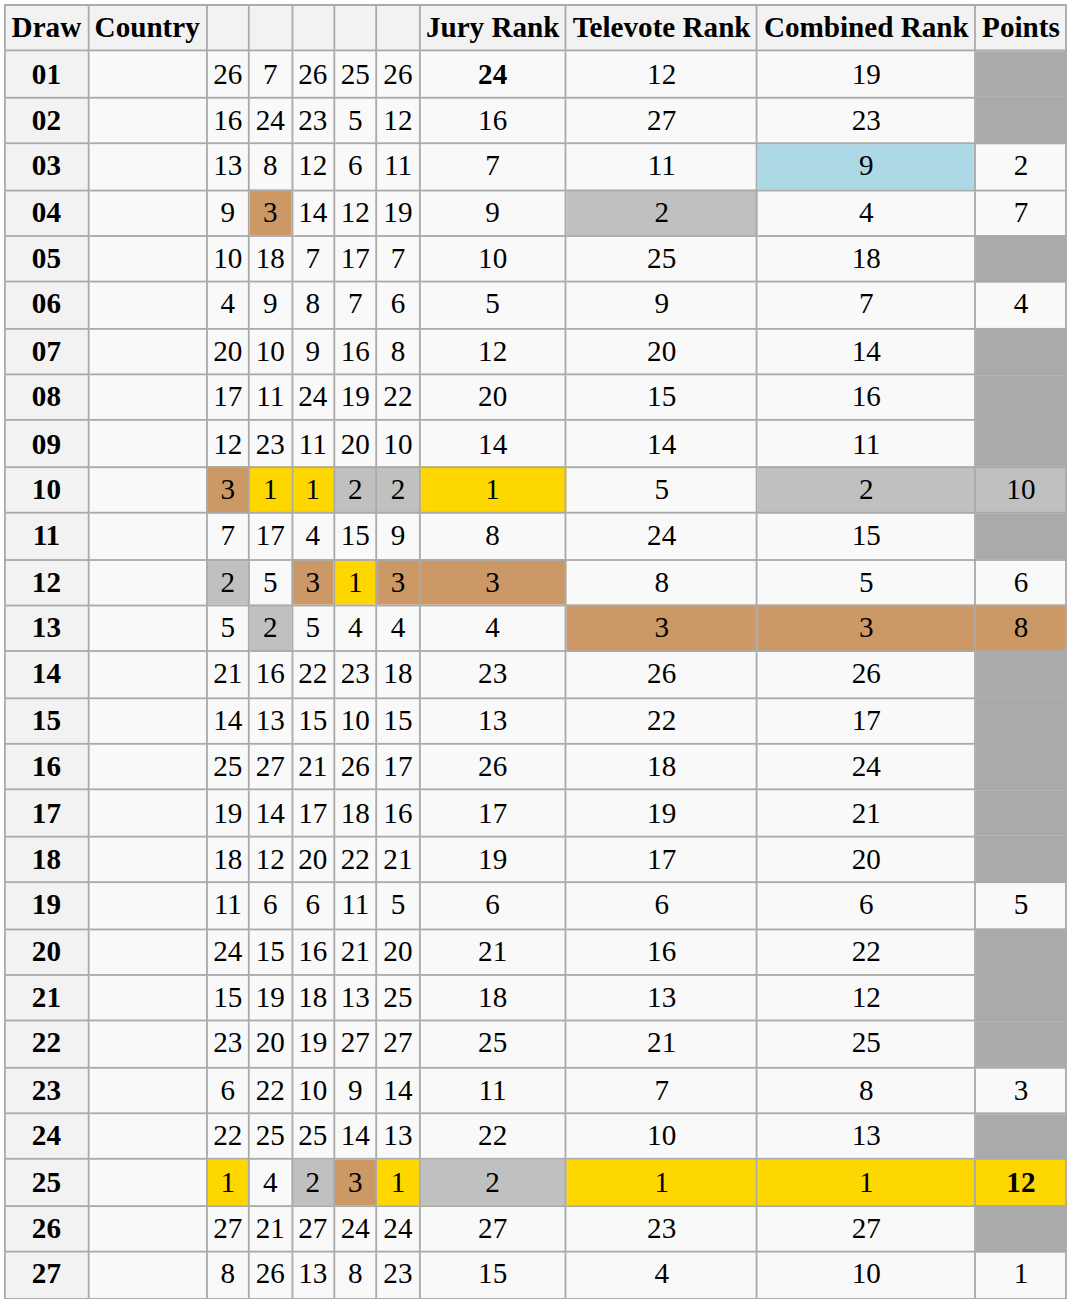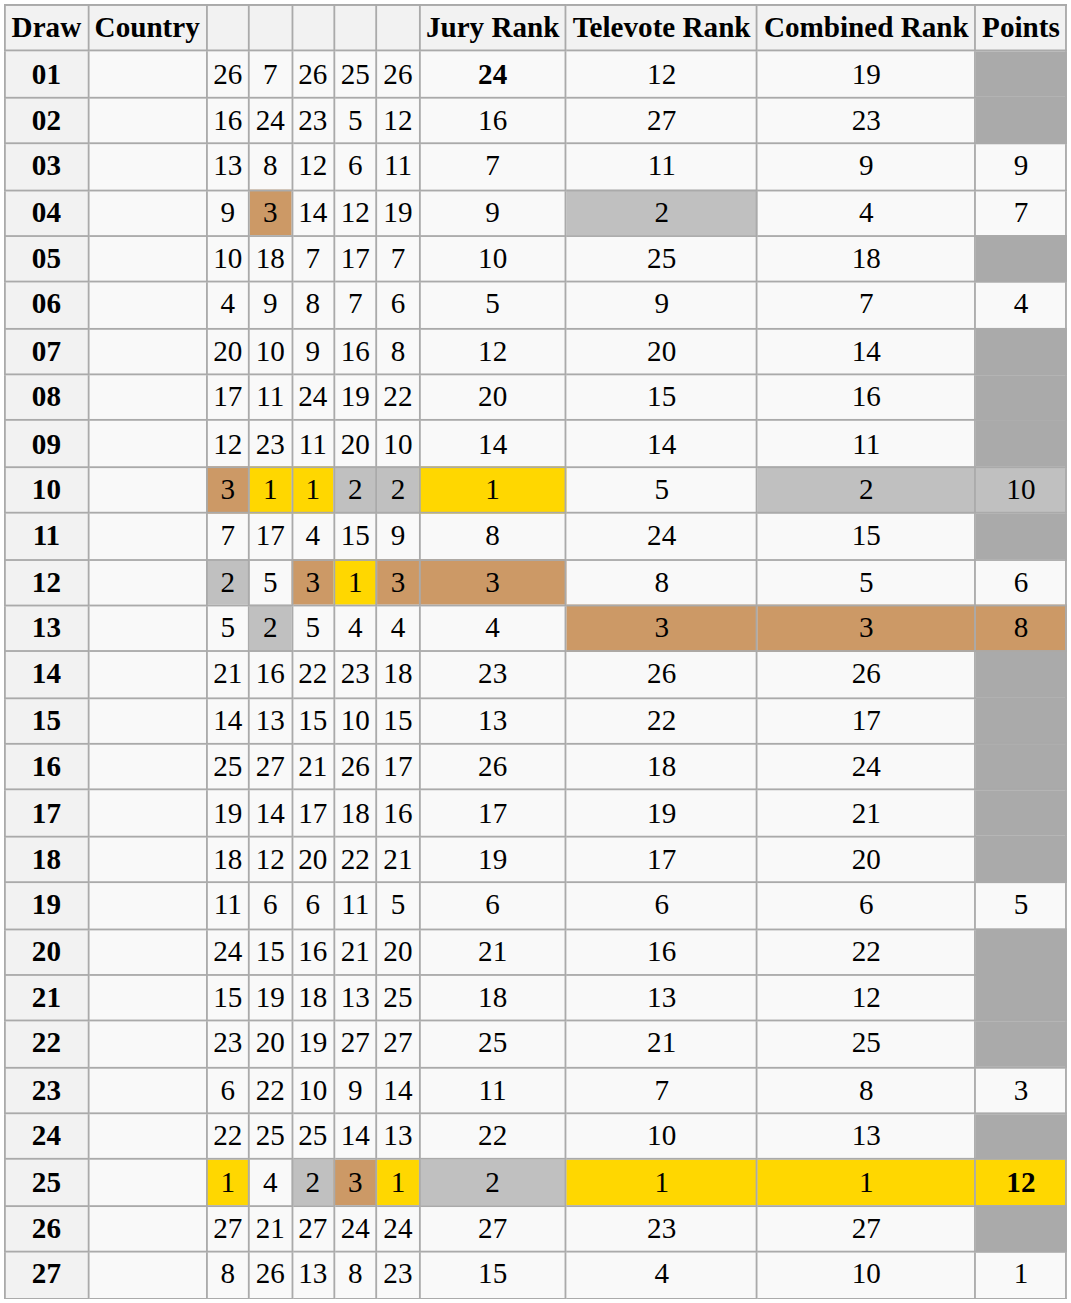03 | Combined Rank: lightblue background -> no background
03 | Points: 2 -> 9
